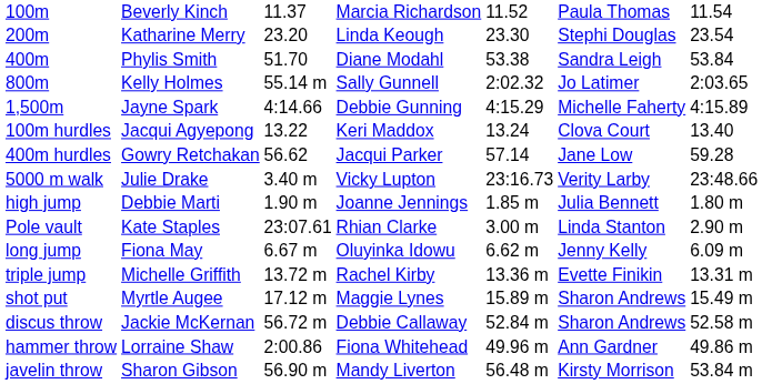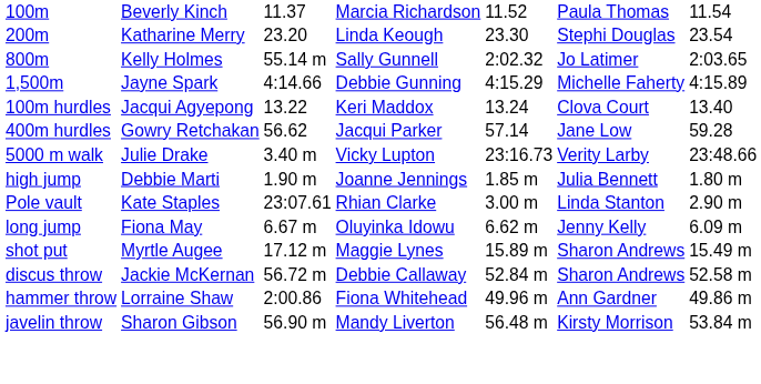- row: 400m | Phylis Smith | 51.70 | Diane Modahl | 53.38 | Sandra Leigh | 53.84
- row: triple jump | Michelle Griffith | 13.72 m | Rachel Kirby | 13.36 m | Evette Finikin | 13.31 m
